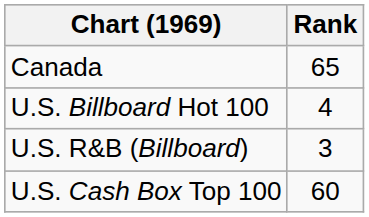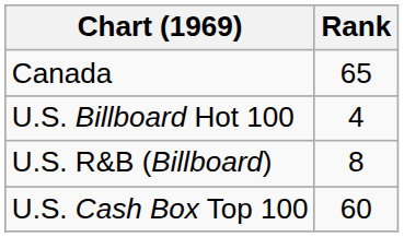U.S. R&B (Billboard) | Rank: 3 -> 8
